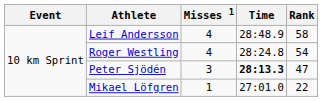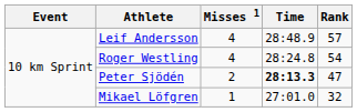Leif Andersson | Rank: 58 -> 57
Peter Sjödén | Misses 1: 3 -> 2
Mikael Löfgren | Rank: 22 -> 32
